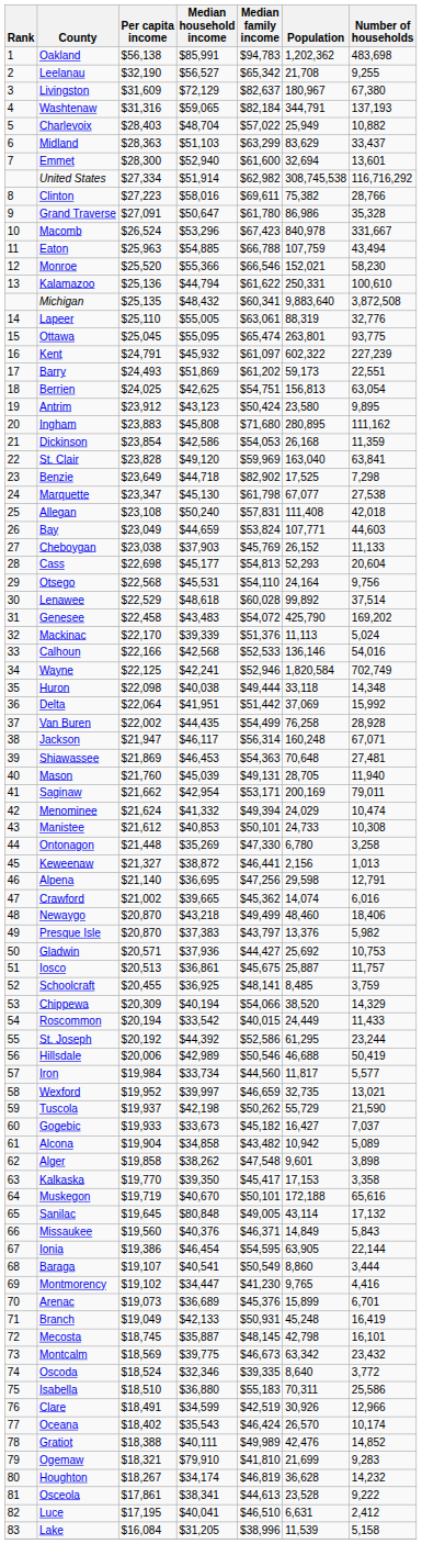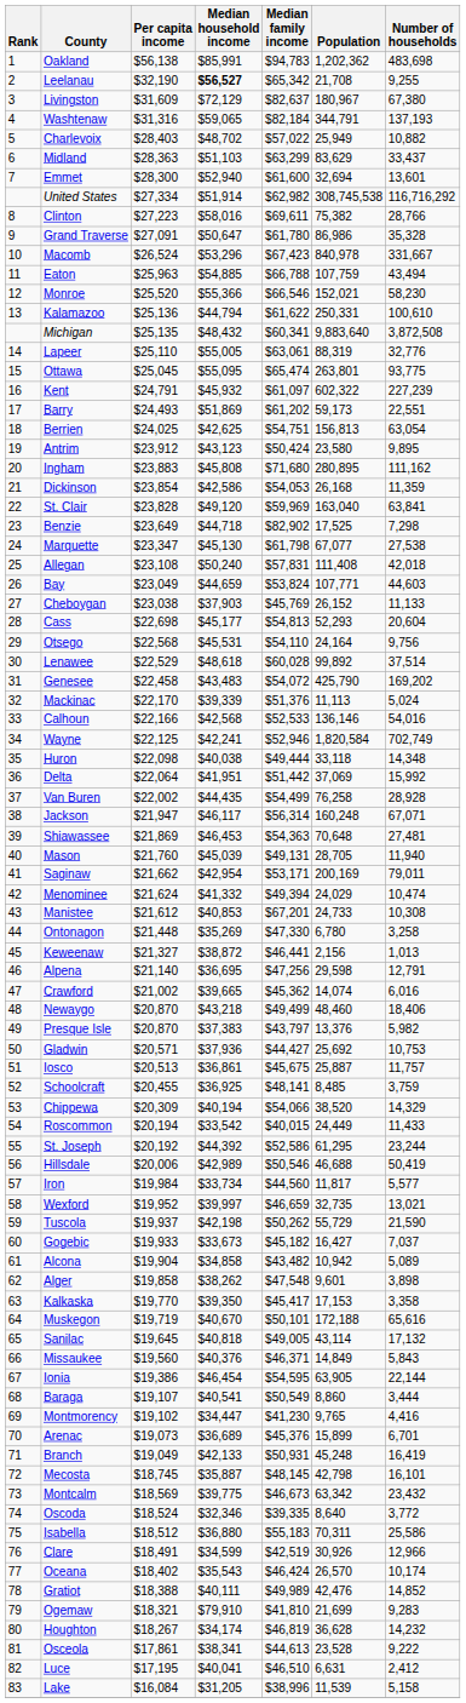Leelanau | Median household income: normal -> bold
Charlevoix | Median household income: $48,704 -> $48,702
Manistee | Median family income: $50,101 -> $67,201
Sanilac | Median household income: $80,848 -> $40,818
Isabella | Per capita income: $18,510 -> $18,512
